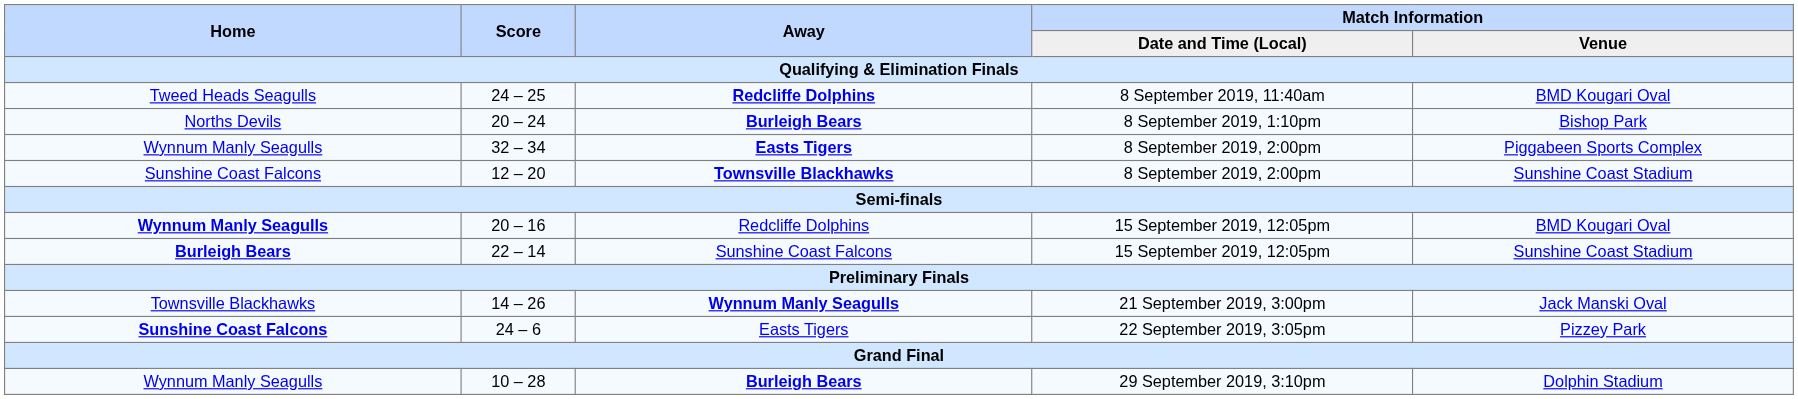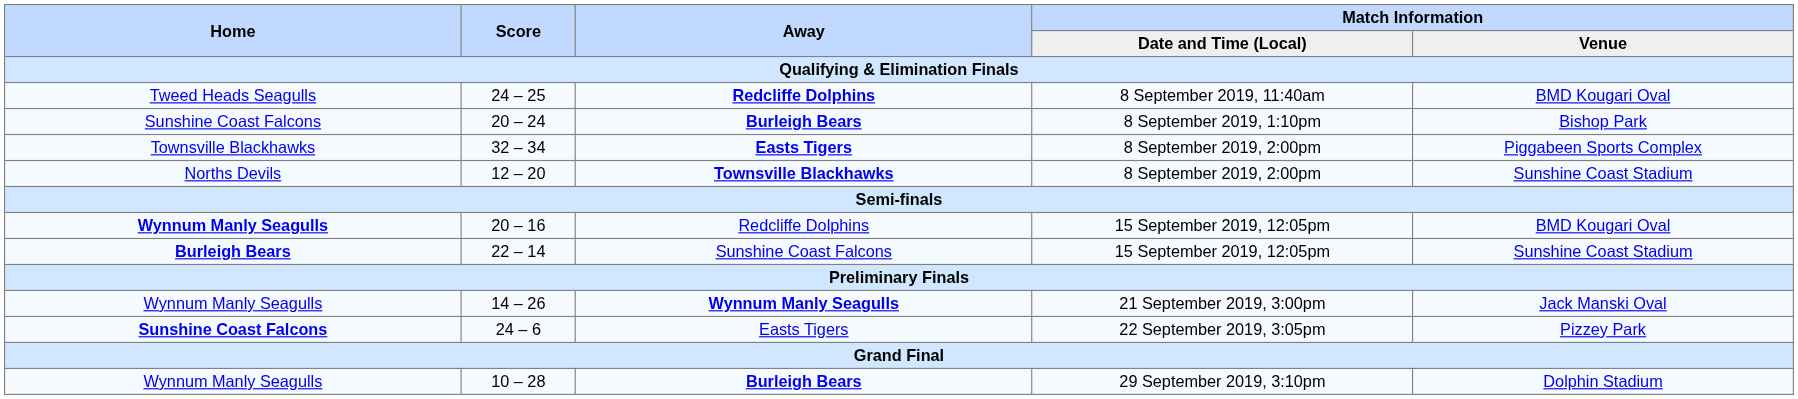20 – 24 | Home: Norths Devils -> Sunshine Coast Falcons
32 – 34 | Home: Wynnum Manly Seagulls -> Townsville Blackhawks
12 – 20 | Home: Sunshine Coast Falcons -> Norths Devils
14 – 26 | Home: Townsville Blackhawks -> Wynnum Manly Seagulls
